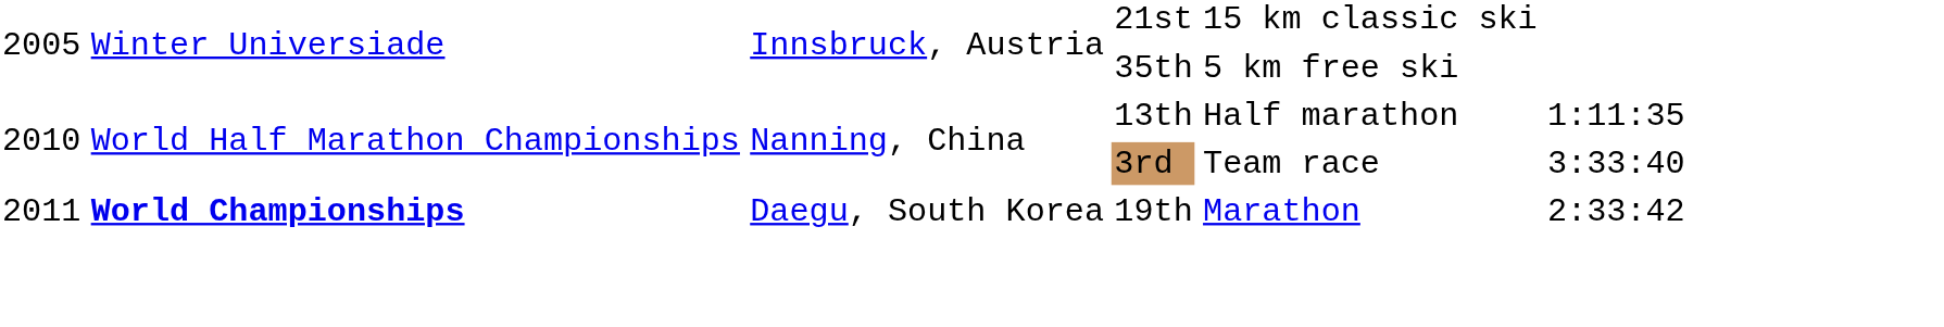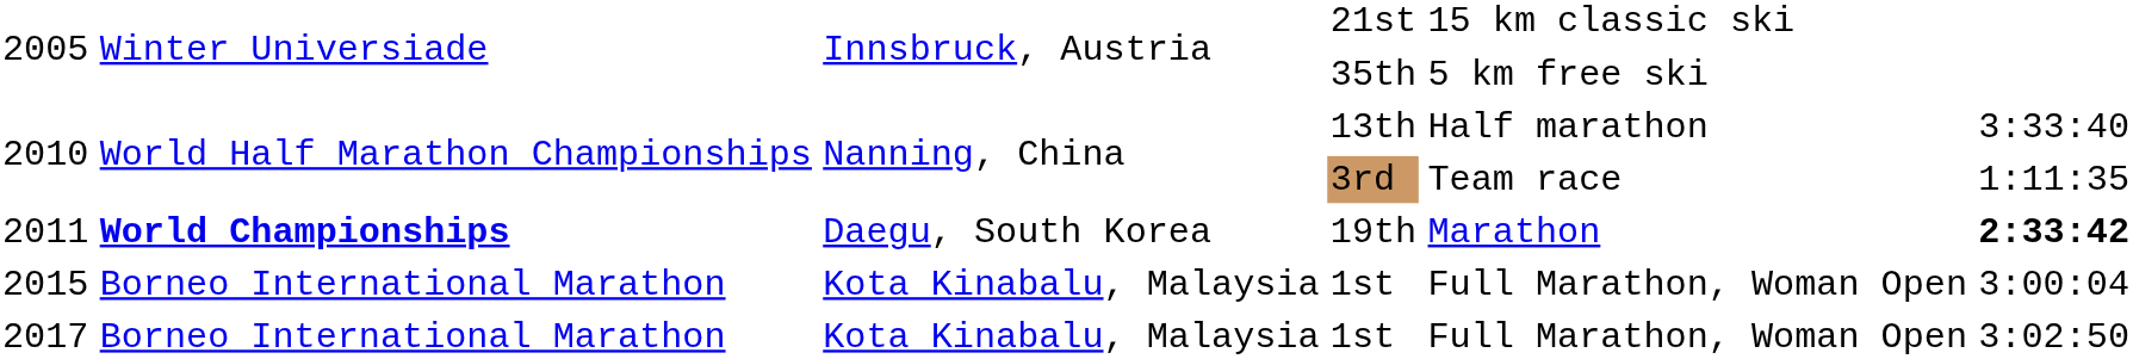2010 / 13th | column 6: 1:11:35 -> 3:33:40
2010 / 3rd | column 6: 3:33:40 -> 1:11:35
2011 | column 6: normal -> bold
+ row: 2015 | Borneo International Marathon | Kota Kinabalu, Malaysia | 1st | Full Marathon, Woman Open | 3:00:04
+ row: 2017 | Borneo International Marathon | Kota Kinabalu, Malaysia | 1st | Full Marathon, Woman Open | 3:02:50
